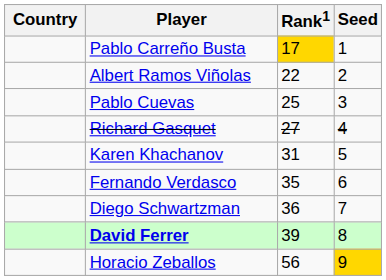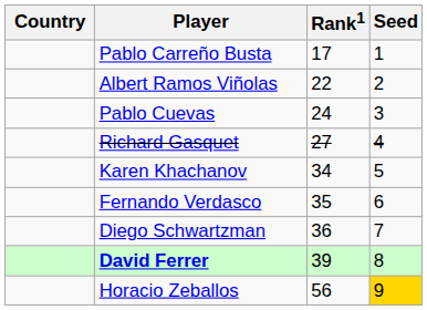Pablo Carreño Busta | Rank1: gold background -> no background
Pablo Cuevas | Rank1: 25 -> 24
Karen Khachanov | Rank1: 31 -> 34
